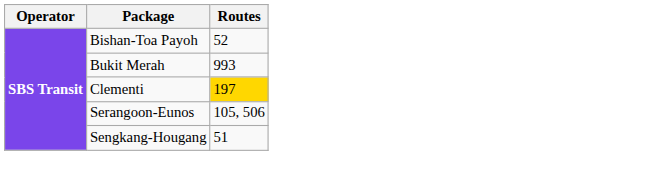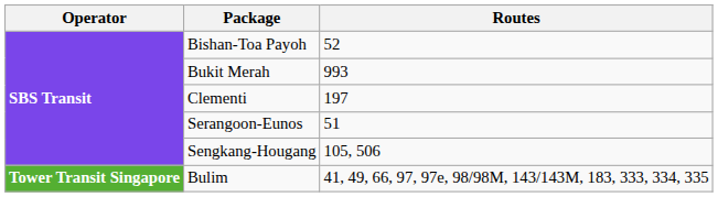Clementi | Routes: gold background -> no background
Serangoon-Eunos | Routes: 105, 506 -> 51
Sengkang-Hougang | Routes: 51 -> 105, 506
+ row: Tower Transit Singapore | Bulim | 41, 49, 66, 97, 97e, 98/98M, 143/143M, 183, 333, 334, 335
